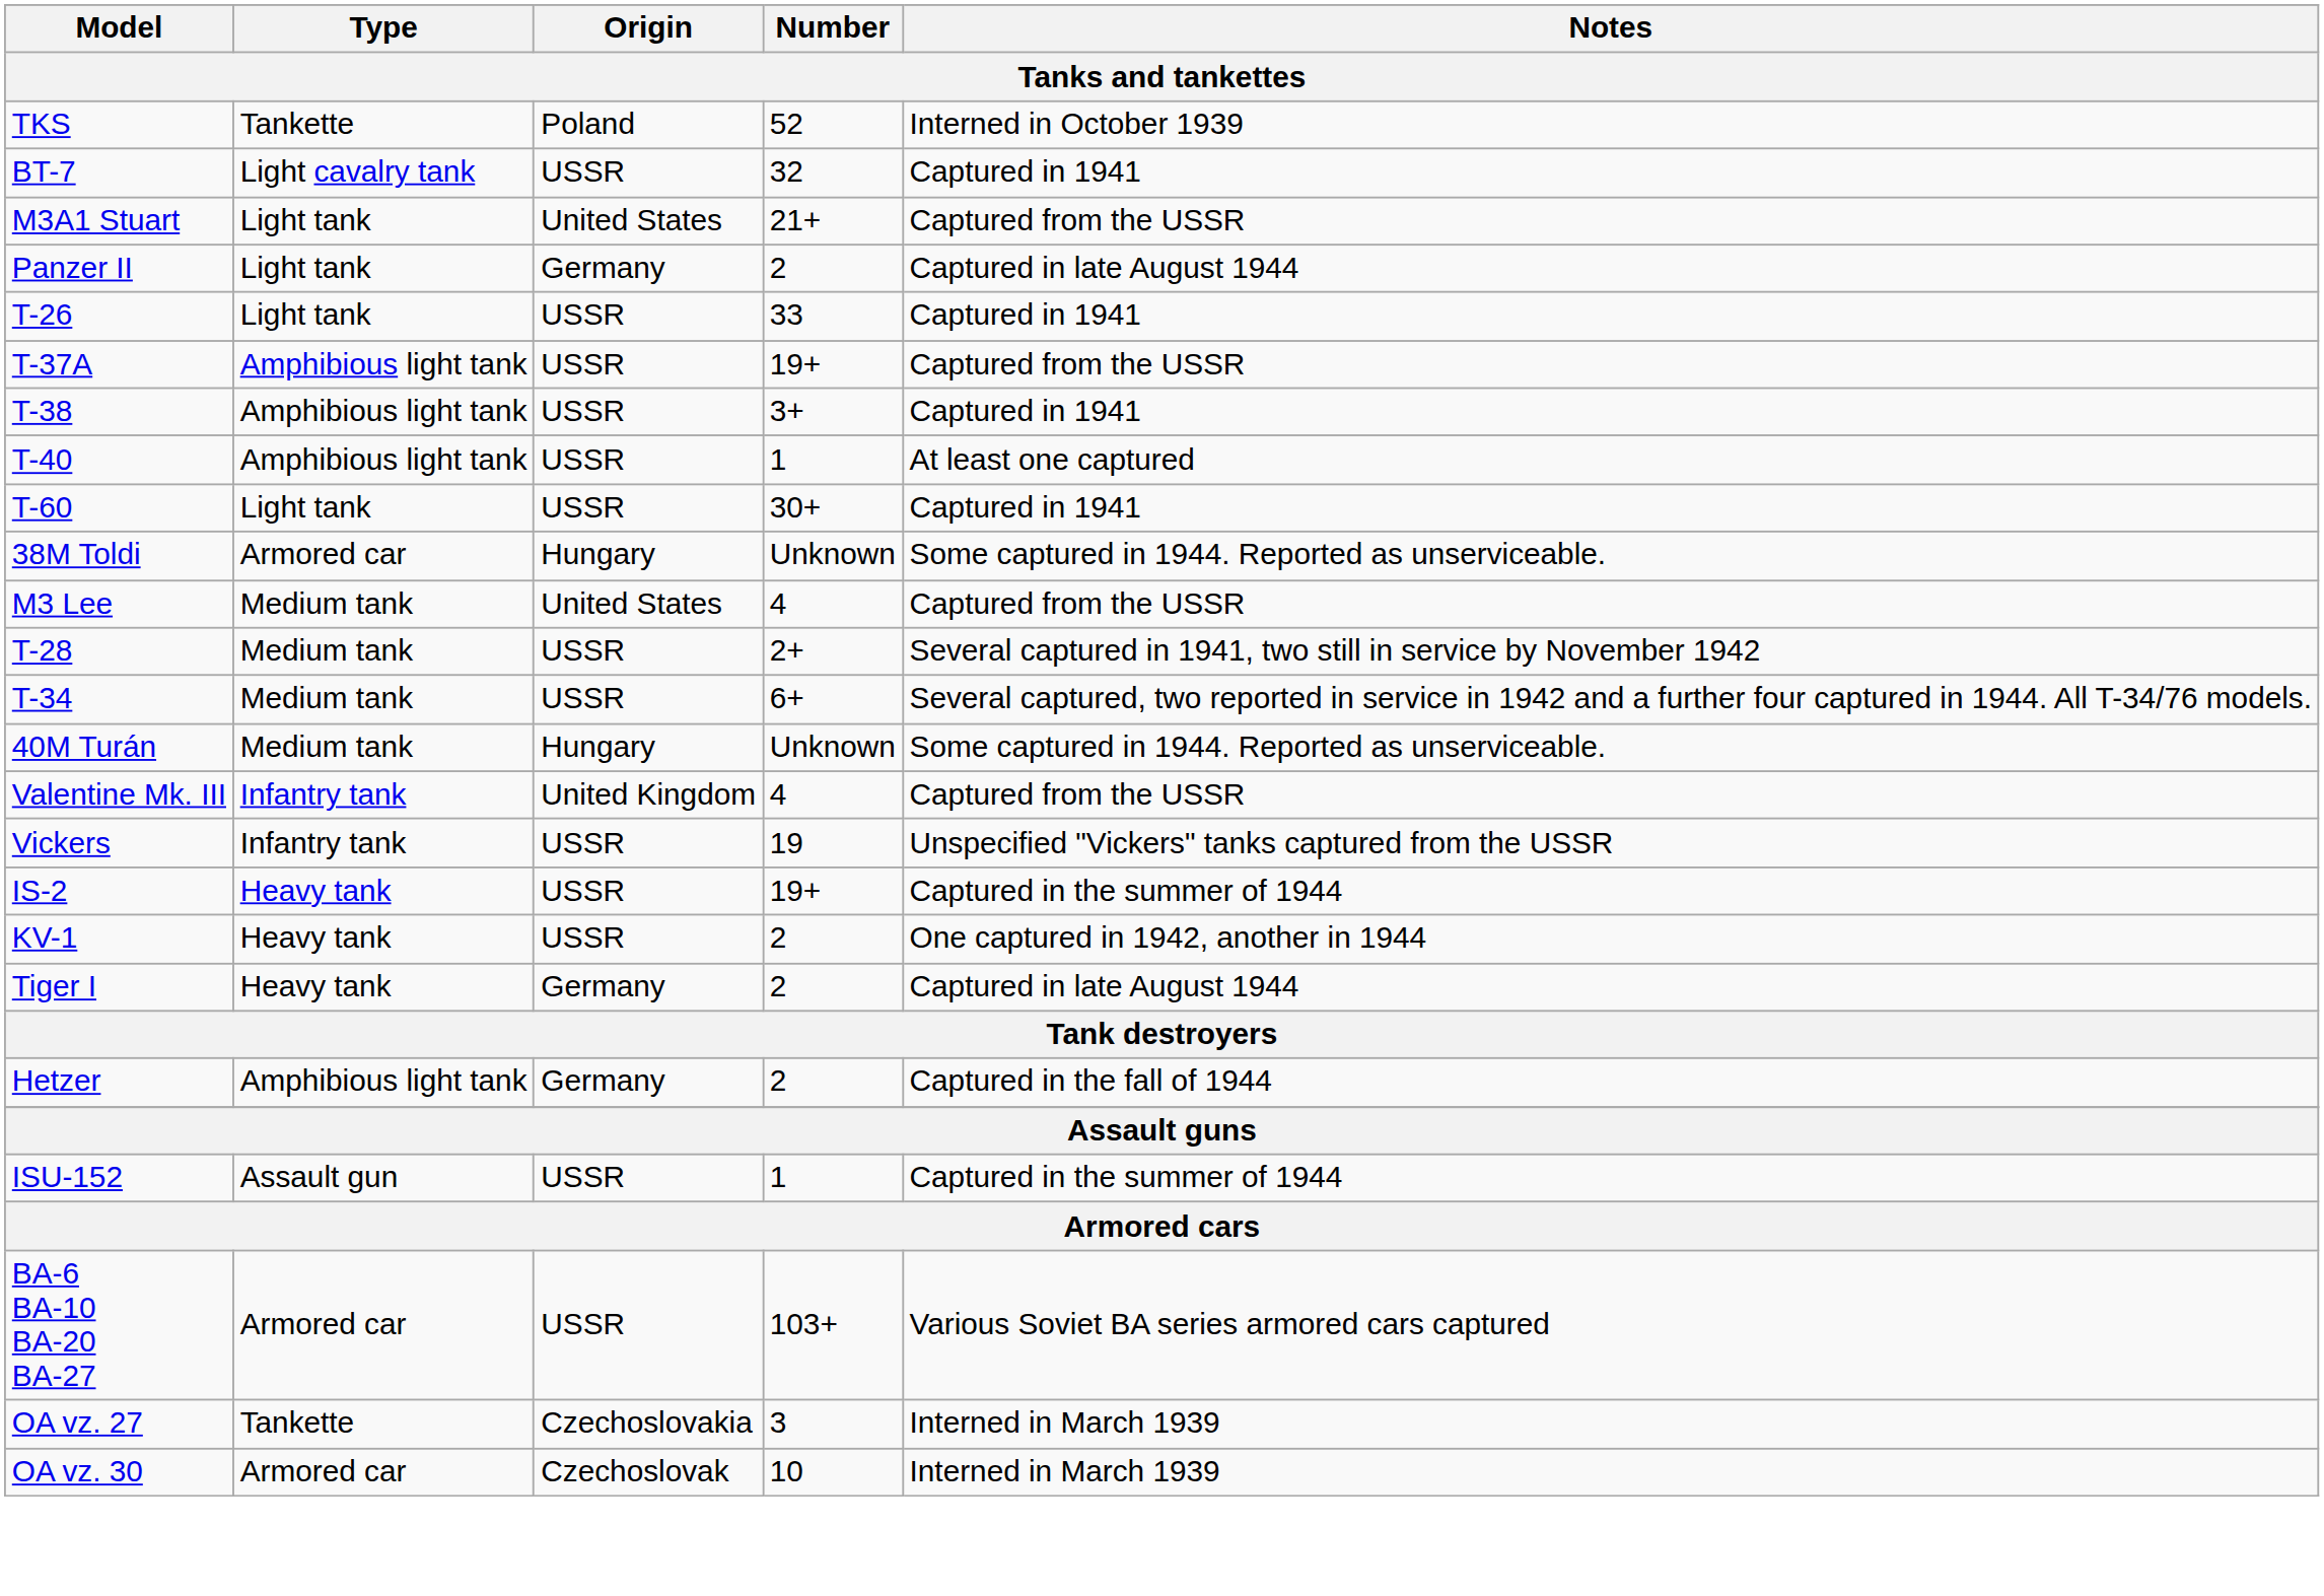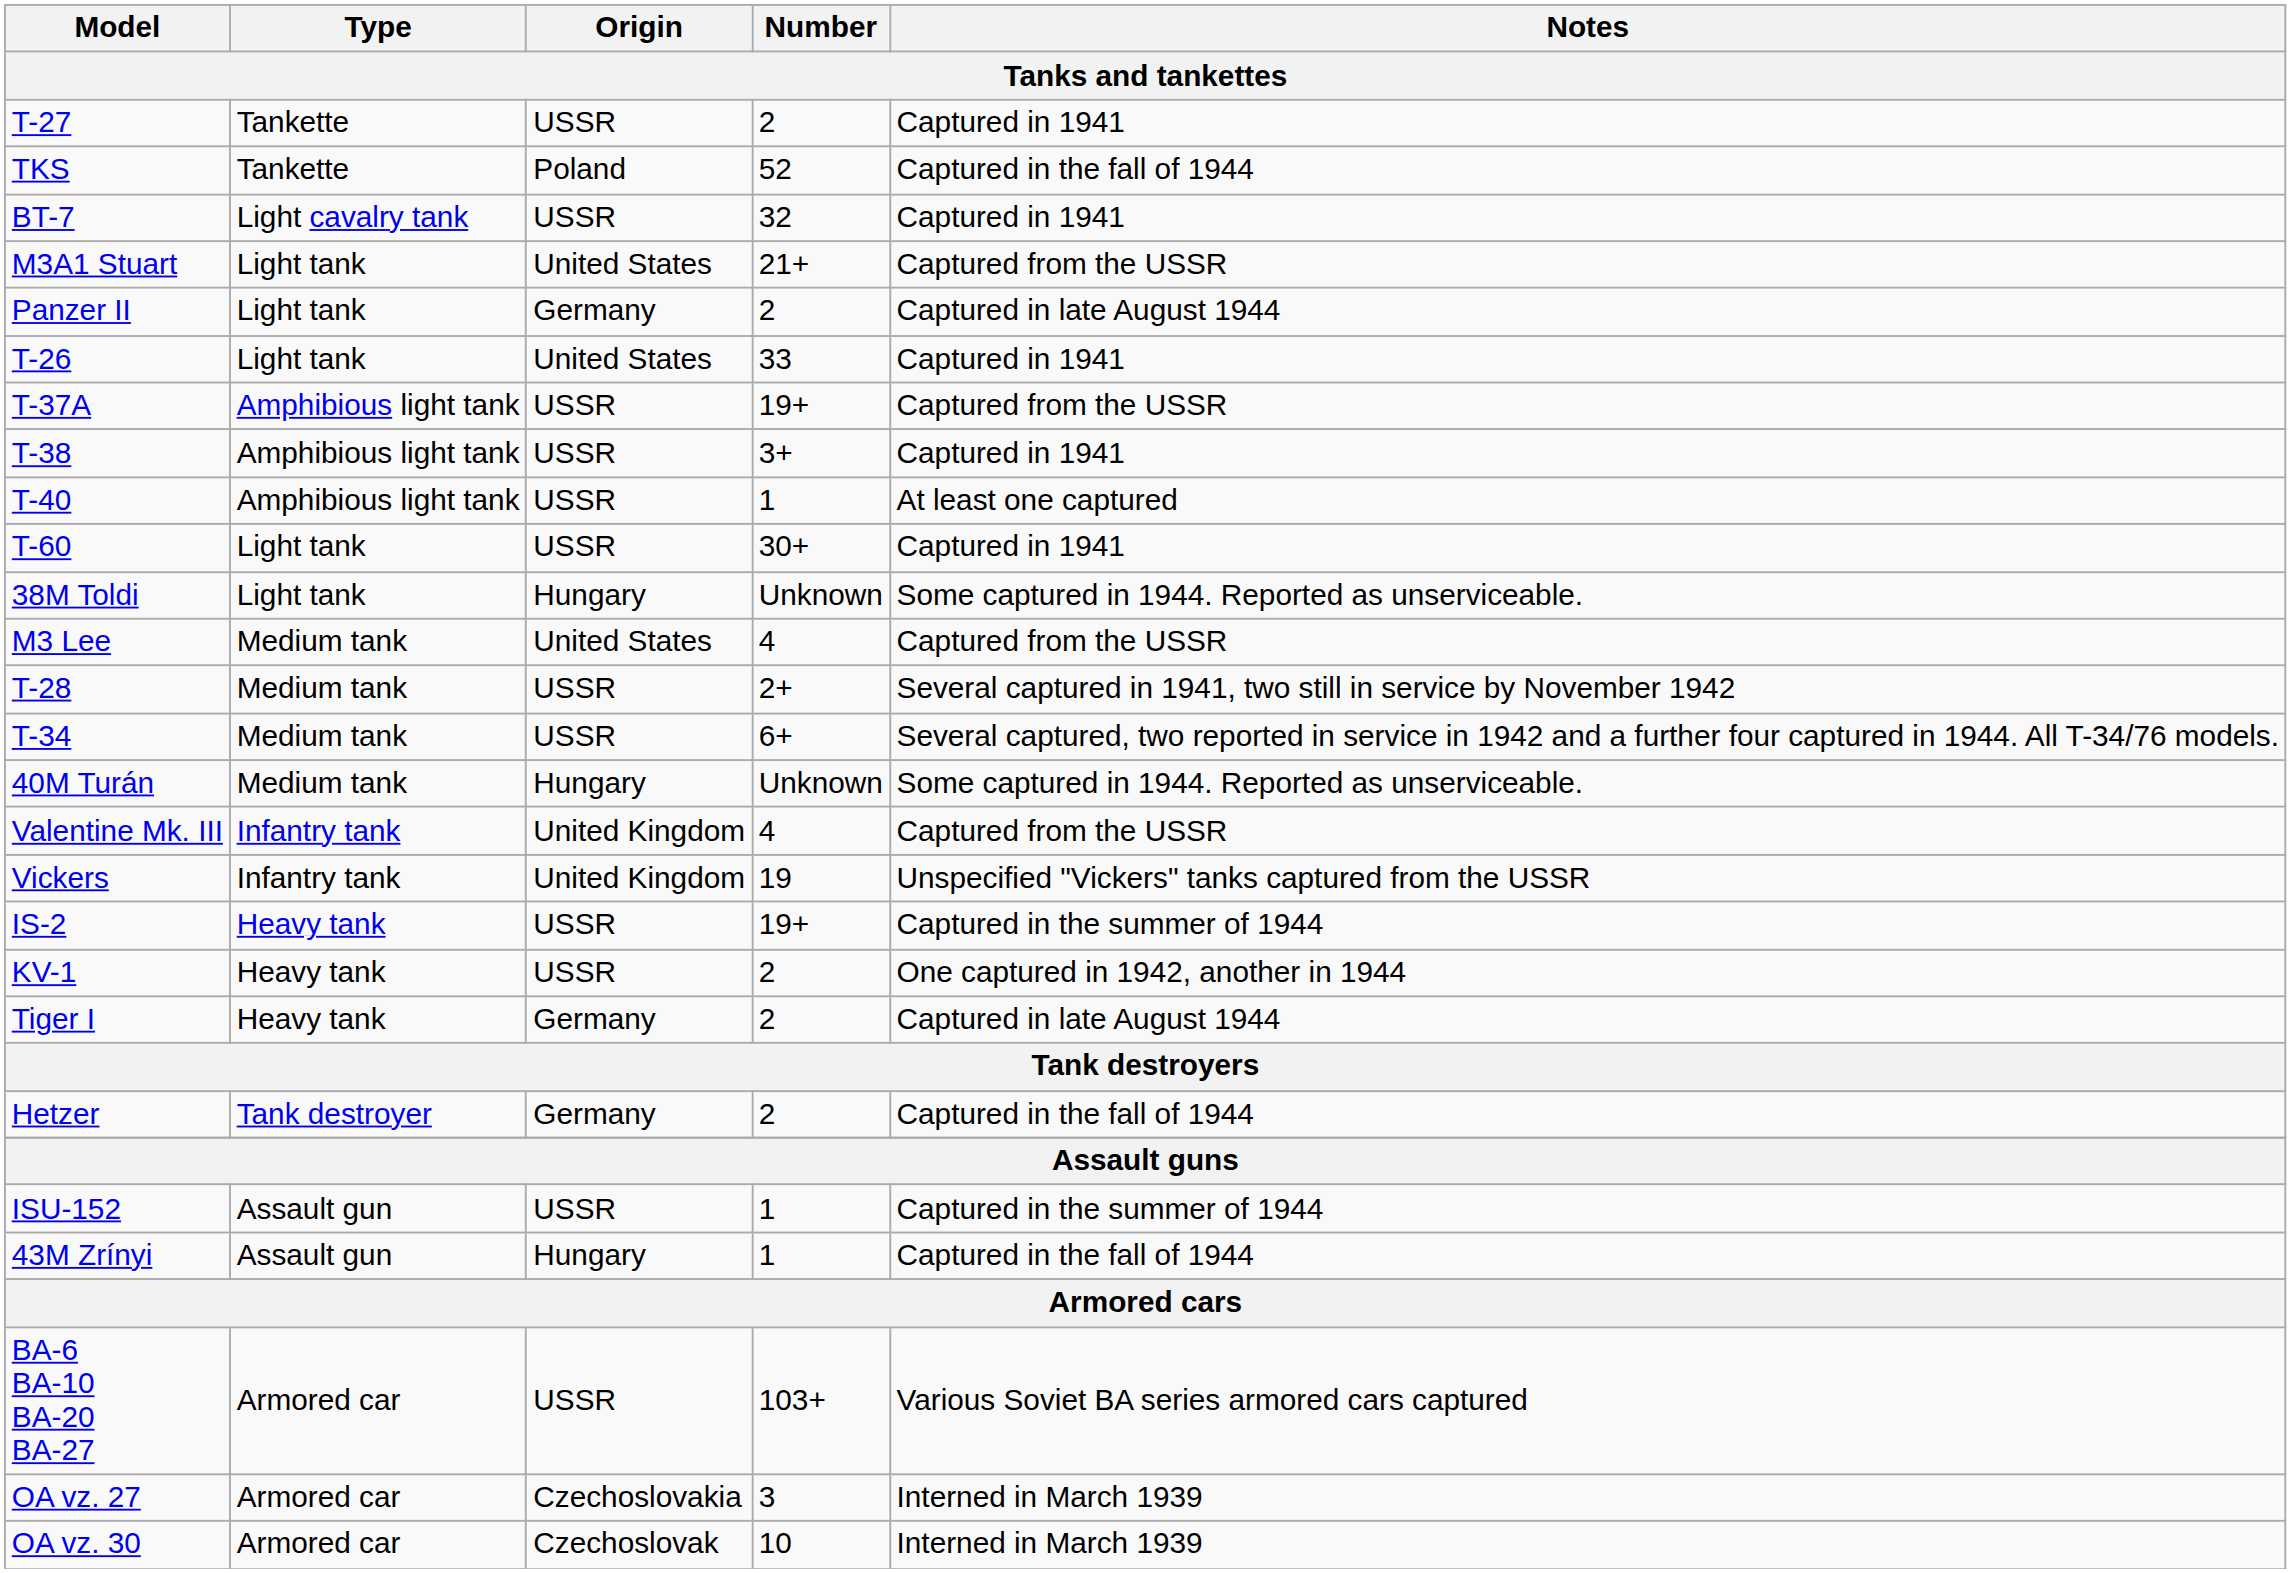+ row: T-27 | Tankette | USSR | 2 | Captured in 1941
TKS | Notes: Interned in October 1939 -> Captured in the fall of 1944
T-26 | Origin: USSR -> United States
38M Toldi | Type: Armored car -> Light tank
Vickers | Origin: USSR -> United Kingdom
Hetzer | Type: Amphibious light tank -> Tank destroyer
+ row: 43M Zrínyi | Assault gun | Hungary | 1 | Captured in the fall of 1944
OA vz. 27 | Type: Tankette -> Armored car
